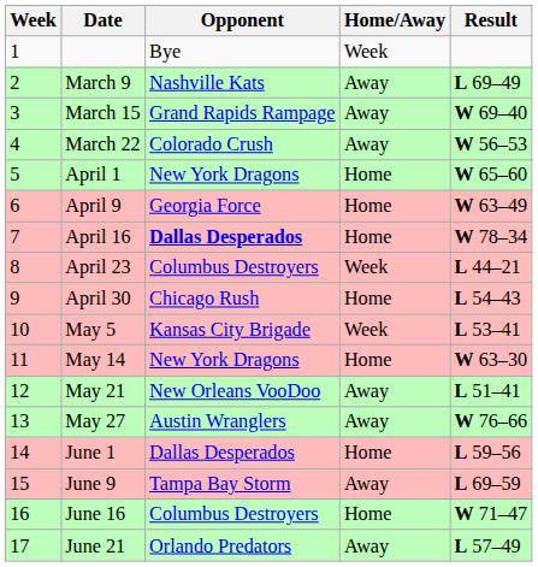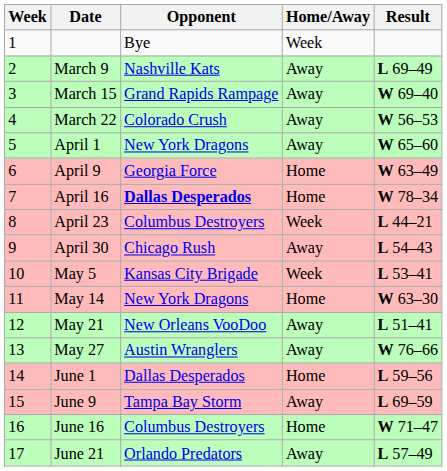April 1 | Home/Away: Home -> Away
April 30 | Home/Away: Home -> Away
